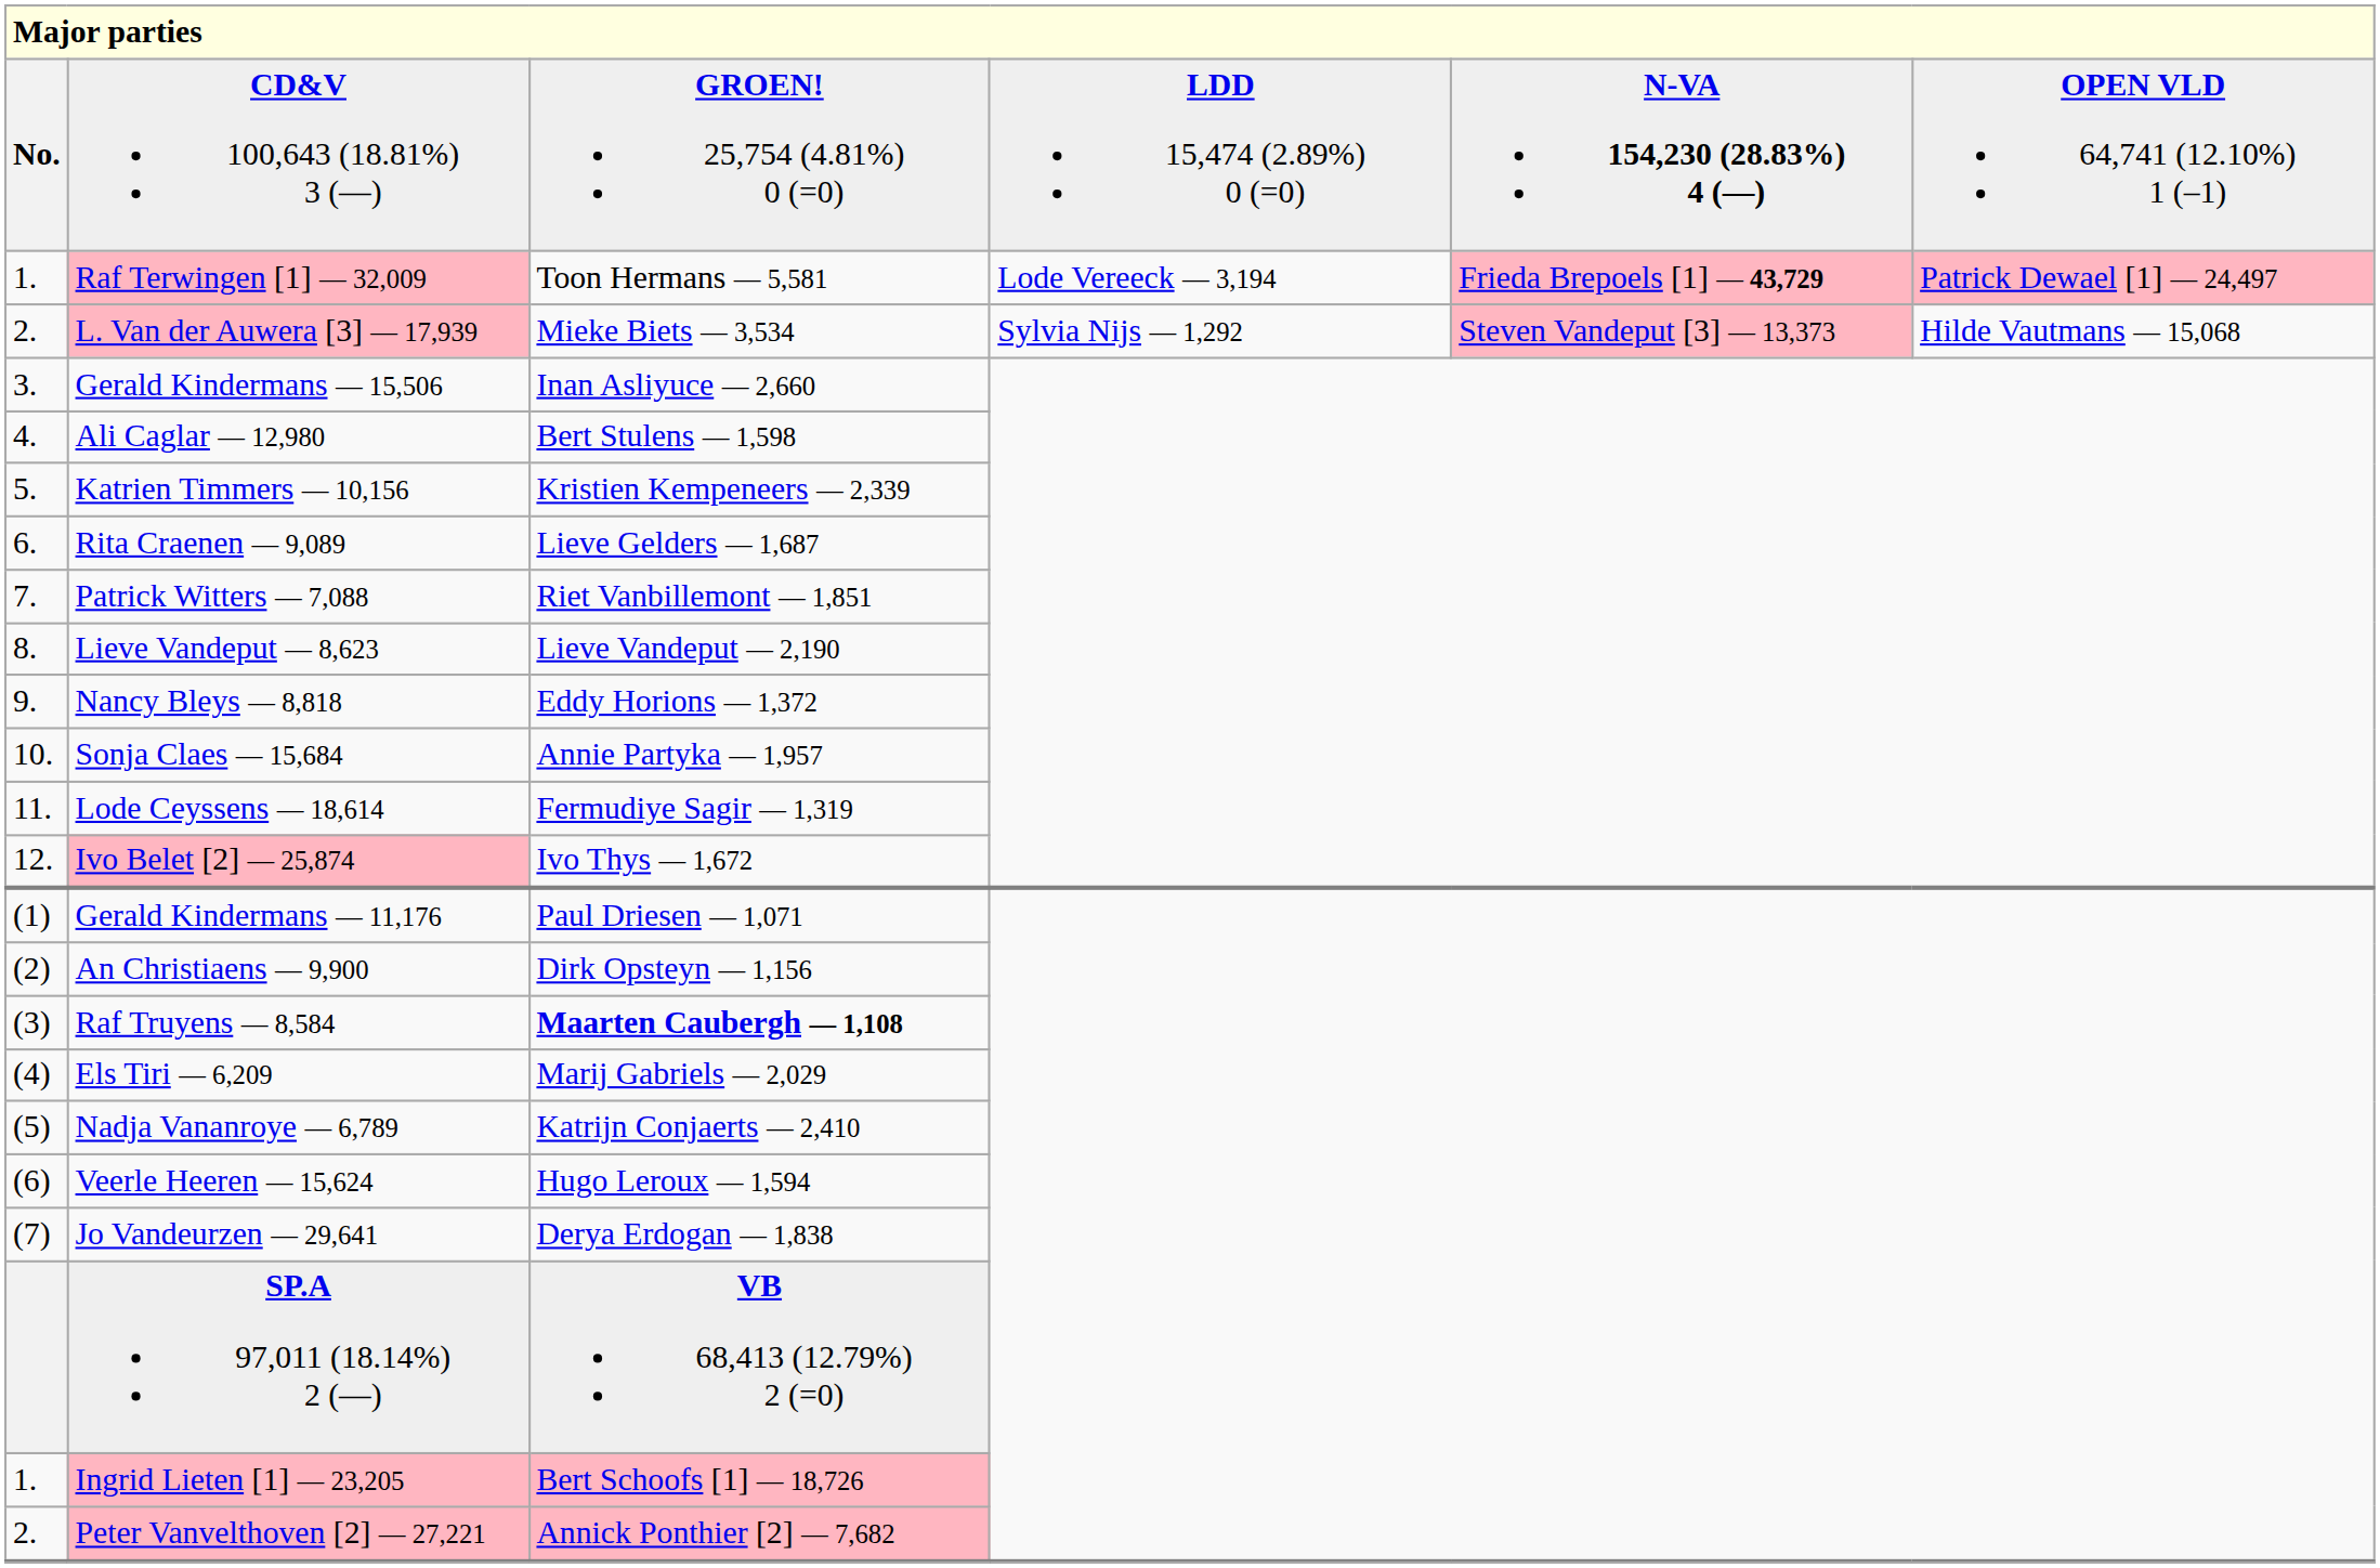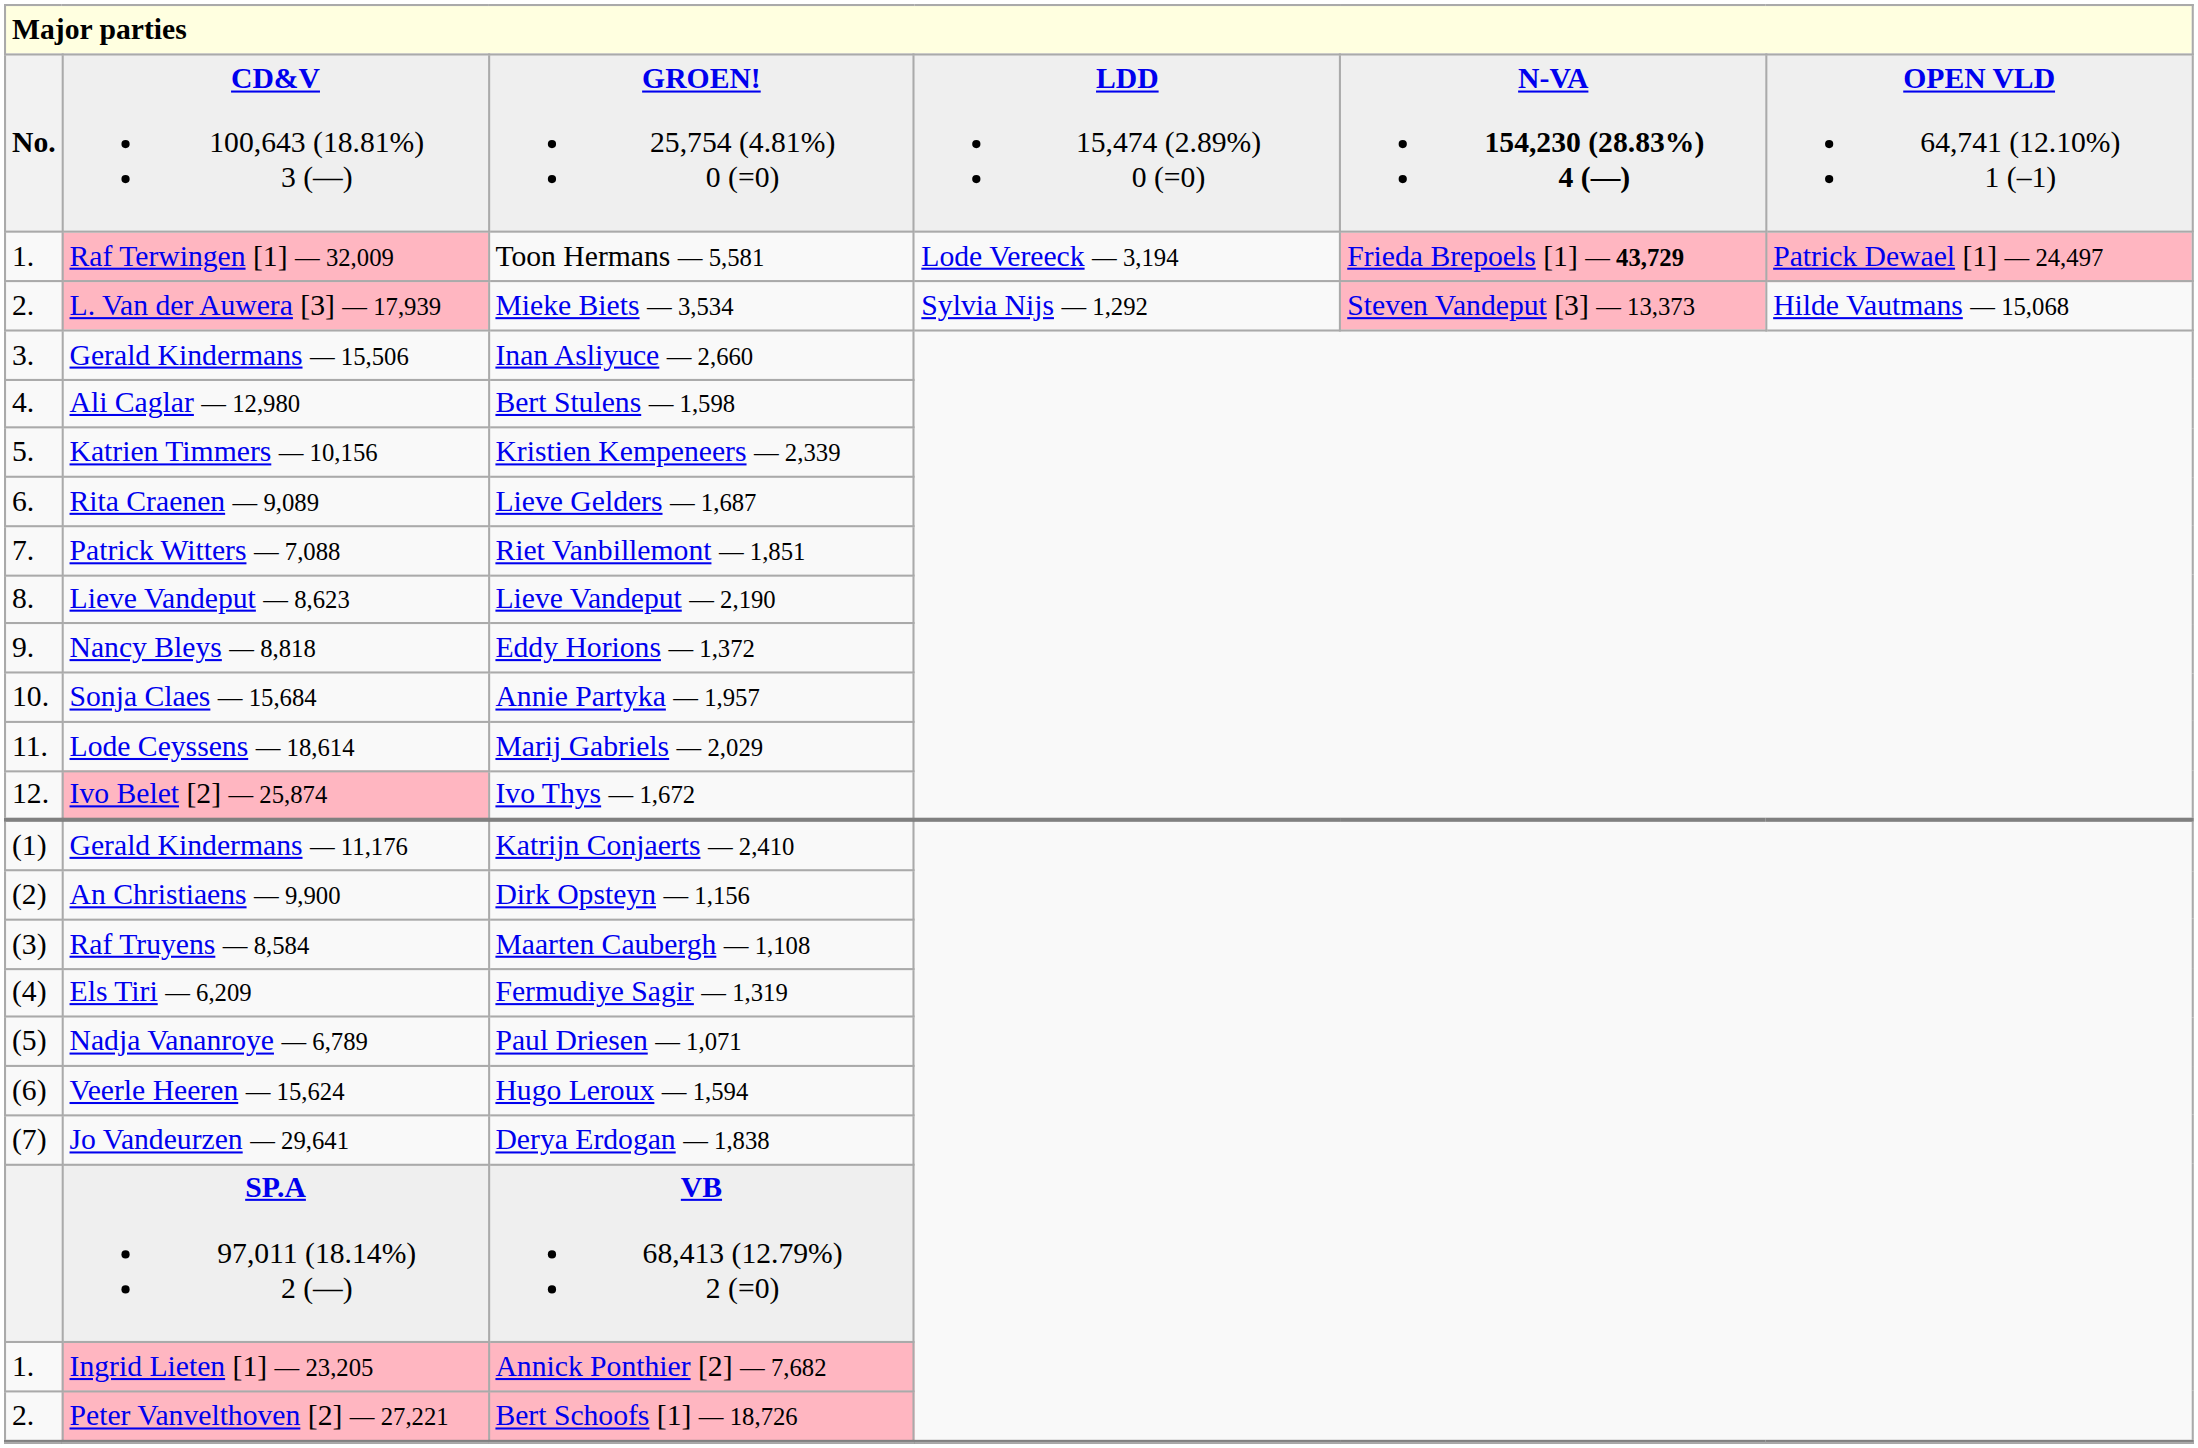Lode Ceyssens — 18,614 | column 3: Fermudiye Sagir — 1,319 -> Marij Gabriels — 2,029
Gerald Kindermans — 11,176 | column 3: Paul Driesen — 1,071 -> Katrijn Conjaerts — 2,410
Raf Truyens — 8,584 | column 3: bold -> normal
Els Tiri — 6,209 | column 3: Marij Gabriels — 2,029 -> Fermudiye Sagir — 1,319
Nadja Vananroye — 6,789 | column 3: Katrijn Conjaerts — 2,410 -> Paul Driesen — 1,071
Ingrid Lieten [1] — 23,205 | column 3: Bert Schoofs [1] — 18,726 -> Annick Ponthier [2] — 7,682
Peter Vanvelthoven [2] — 27,221 | column 3: Annick Ponthier [2] — 7,682 -> Bert Schoofs [1] — 18,726
